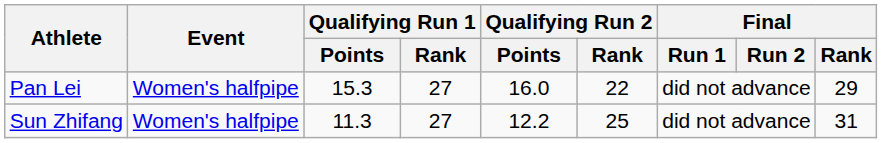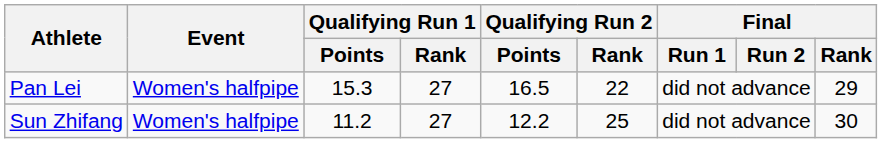Pan Lei | Qualifying Run 2 / Points: 16.0 -> 16.5
Sun Zhifang | Qualifying Run 1 / Points: 11.3 -> 11.2
Sun Zhifang | Final / Rank: 31 -> 30
